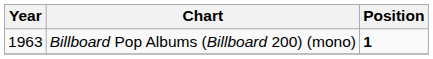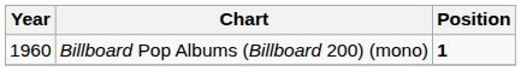Billboard Pop Albums (Billboard 200) (mono) | Year: 1963 -> 1960
